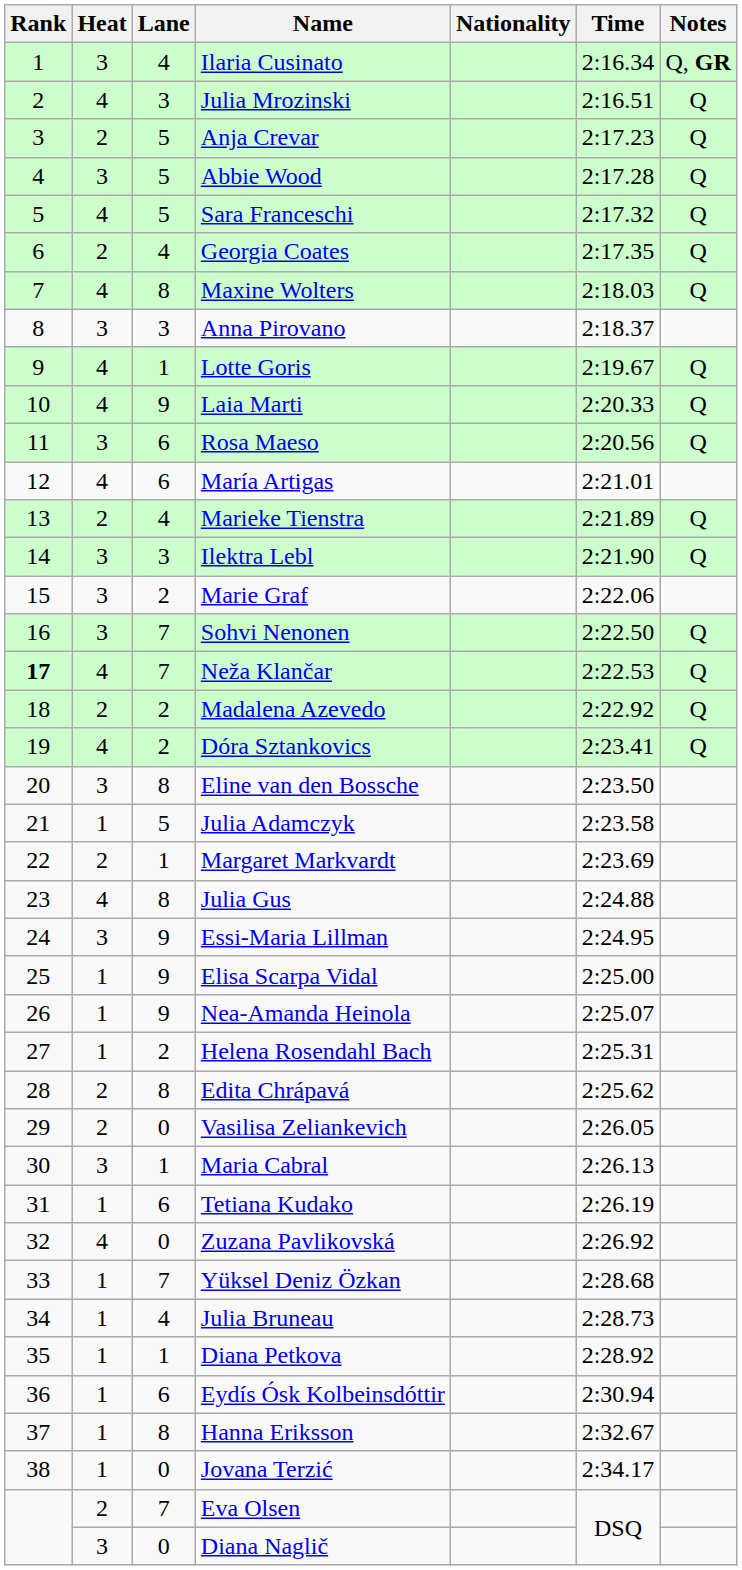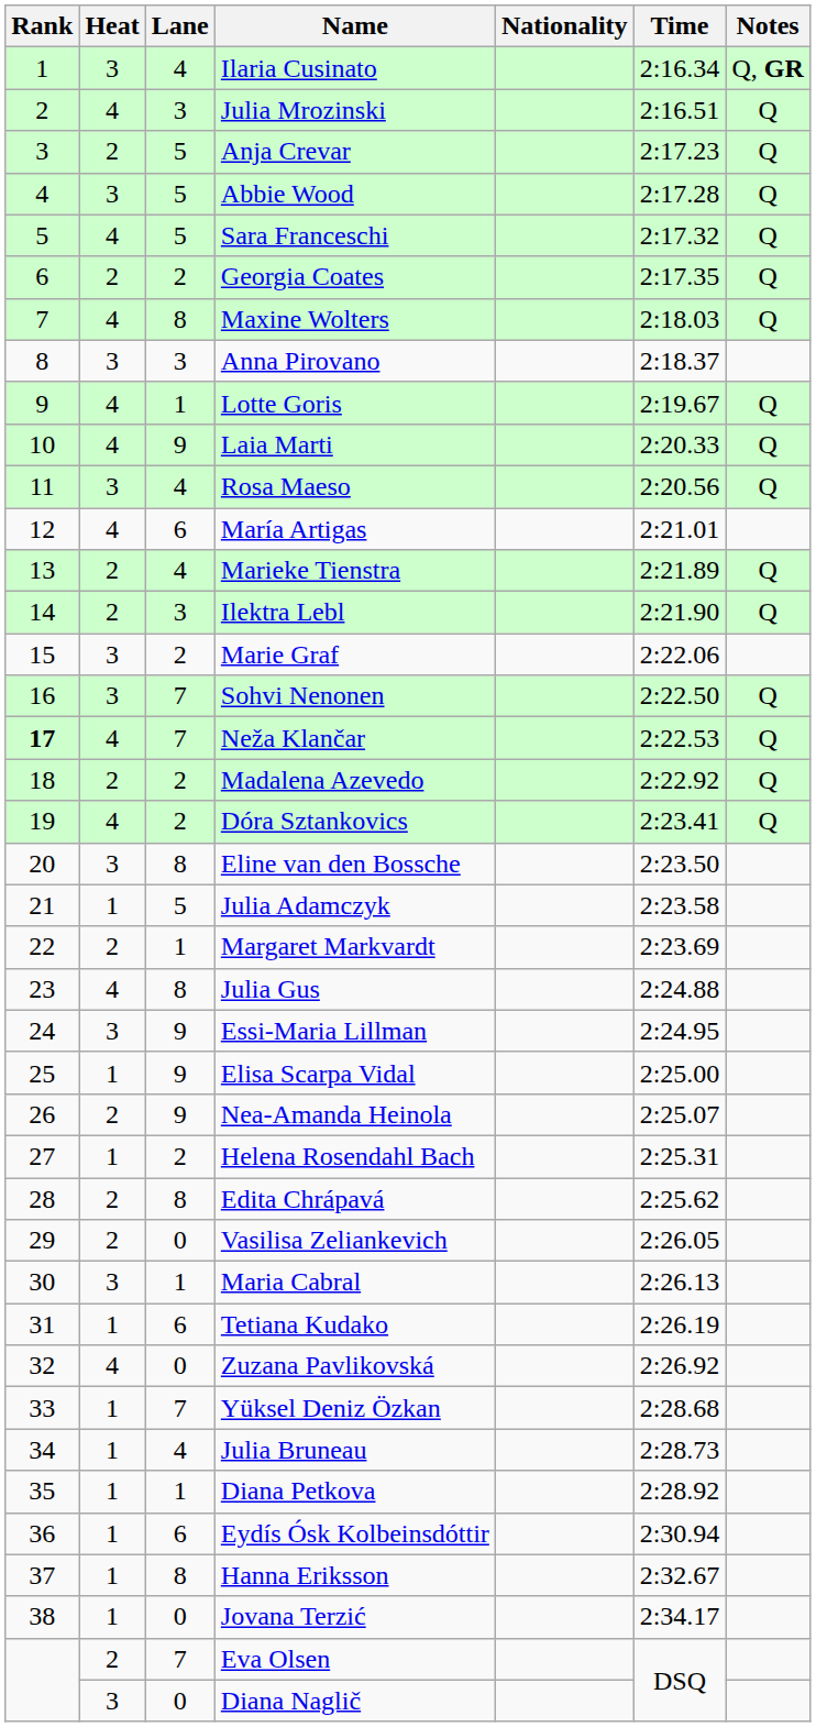Georgia Coates | Lane: 4 -> 2
Rosa Maeso | Lane: 6 -> 4
Ilektra Lebl | Heat: 3 -> 2
Nea-Amanda Heinola | Heat: 1 -> 2
